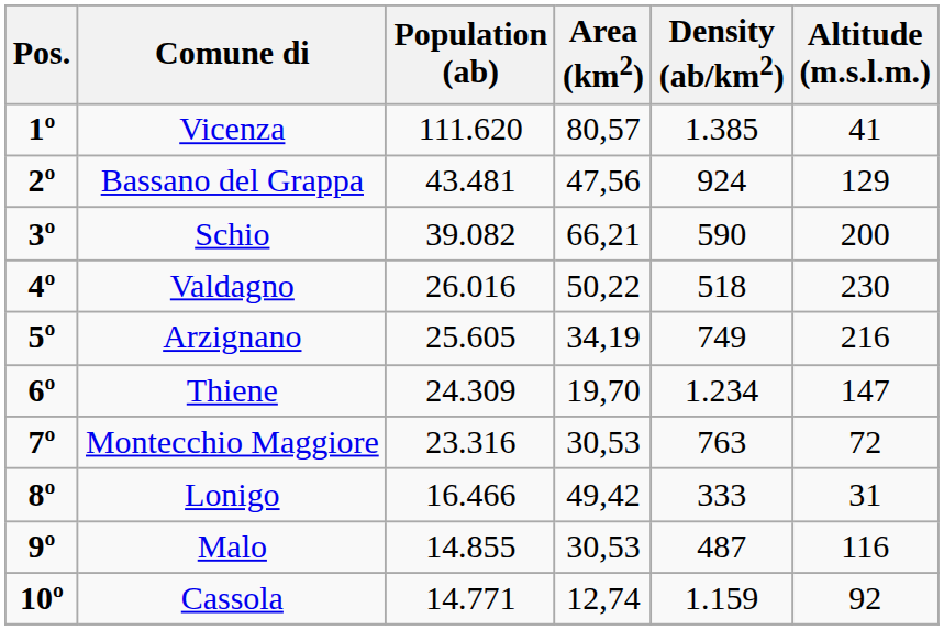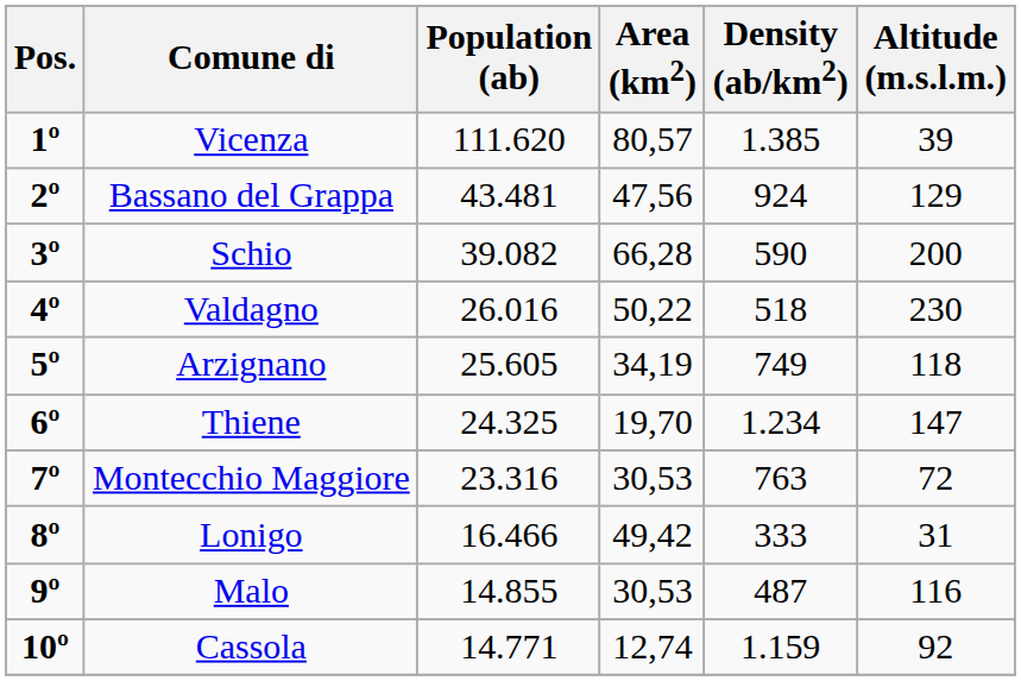Vicenza | Altitude (m.s.l.m.): 41 -> 39
Schio | Area (km2): 66,21 -> 66,28
Arzignano | Altitude (m.s.l.m.): 216 -> 118
Thiene | Population (ab): 24.309 -> 24.325
